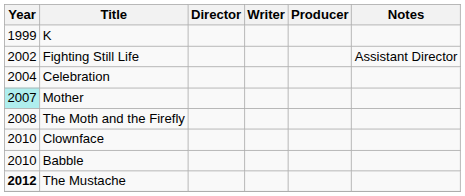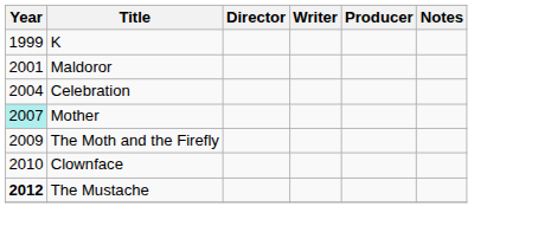+ row: 2001 | Maldoror
- row: 2002 | Fighting Still Life | Assistant Director
The Moth and the Firefly | Year: 2008 -> 2009
- row: 2010 | Babble
